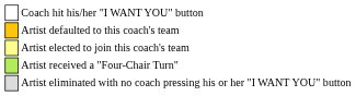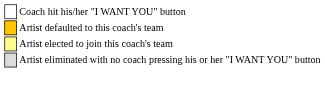- row: Artist received a "Four-Chair Turn"
